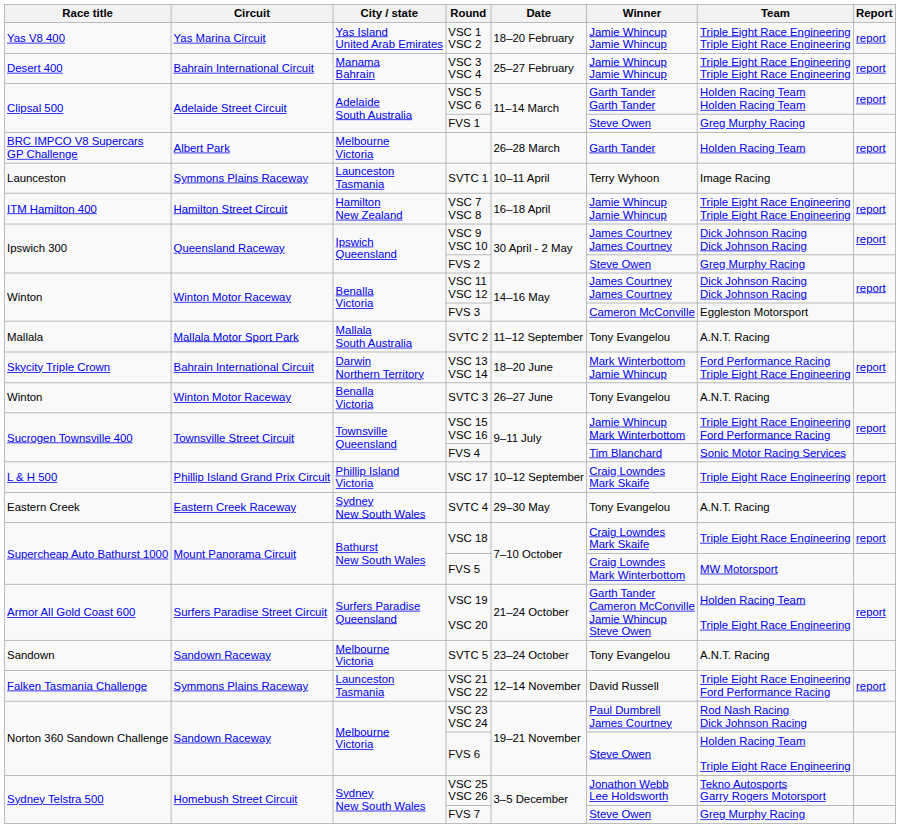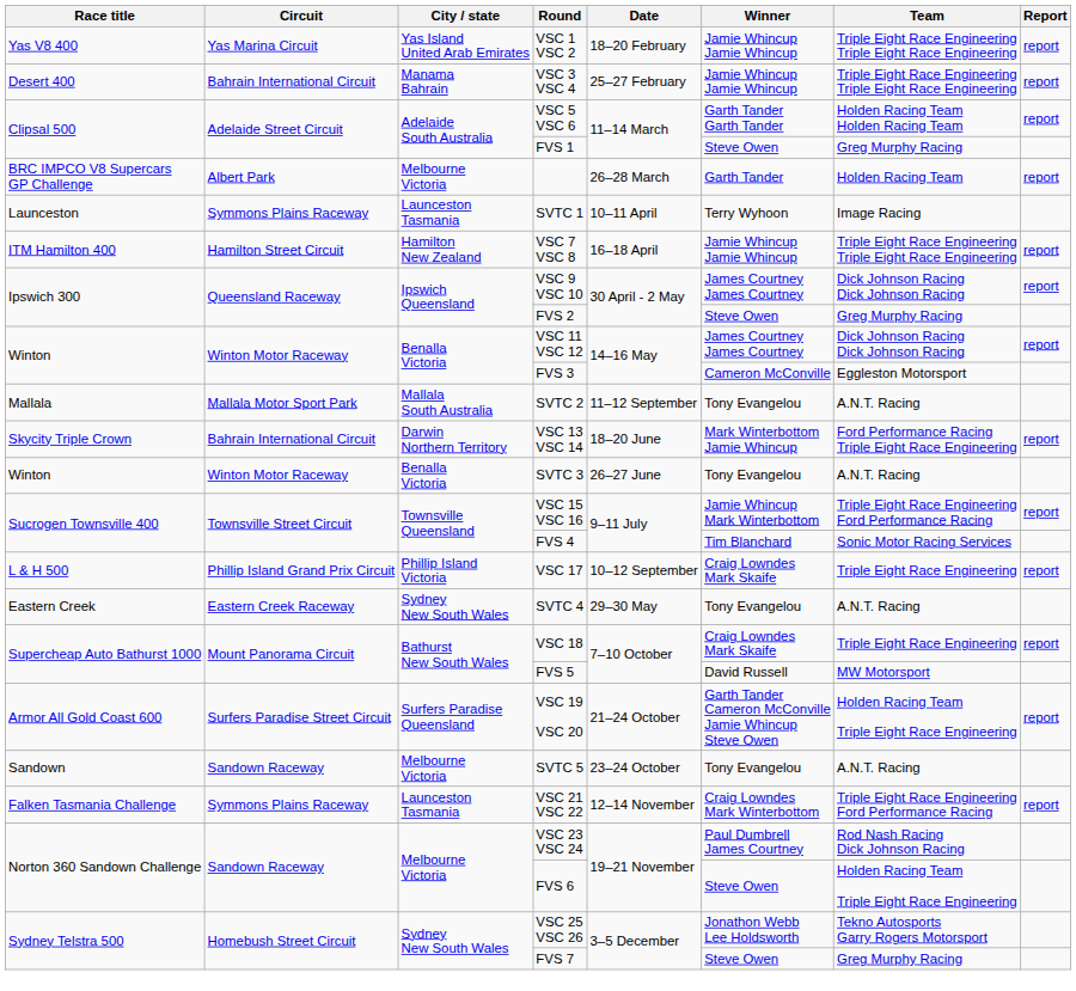FVS 5 | Winner: Craig Lowndes Mark Winterbottom -> David Russell
VSC 21 VSC 22 | Winner: David Russell -> Craig Lowndes Mark Winterbottom
